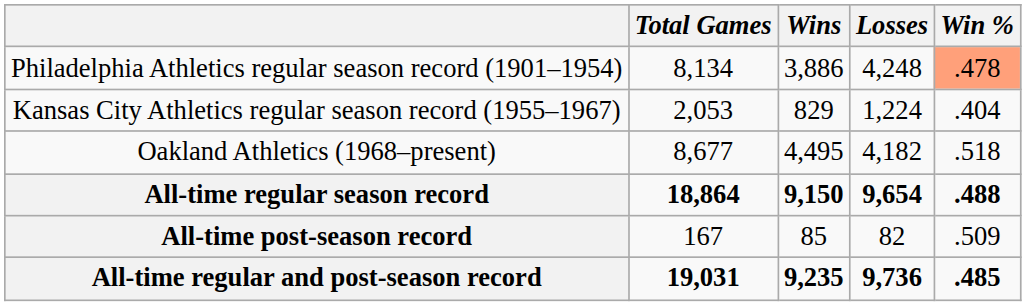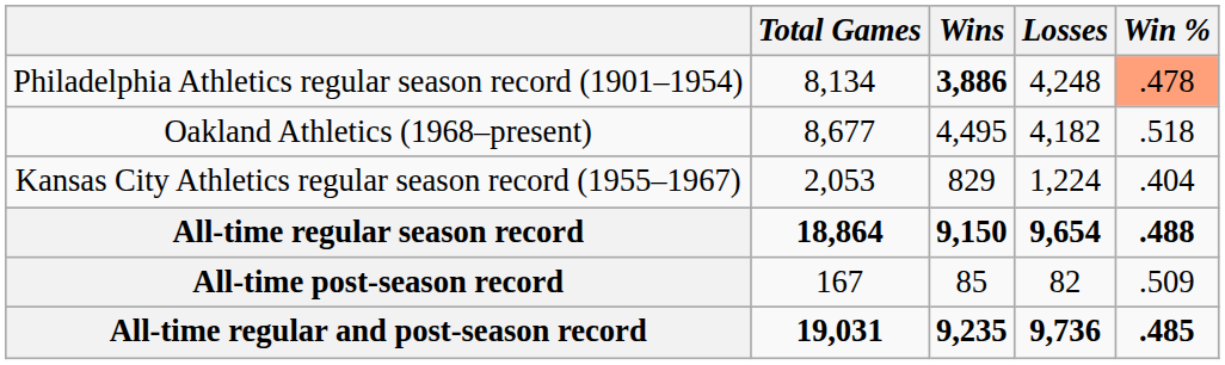Philadelphia Athletics regular season record (1901–1954) | Wins: normal -> bold
rows swapped: Kansas City Athletics regular season record (1955–1967) <-> Oakland Athletics (1968–present)
